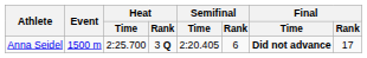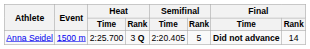Anna Seidel | Semifinal / Rank: 6 -> 5
Anna Seidel | Final / Rank: 17 -> 14
